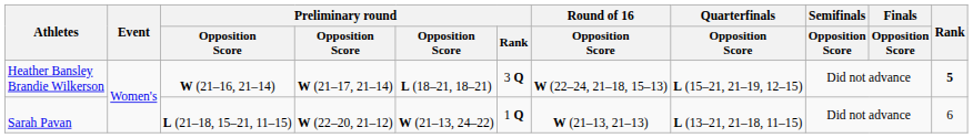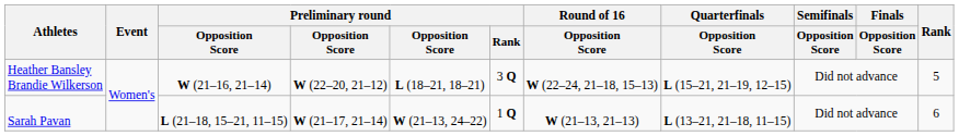Heather Bansley Brandie Wilkerson | column 4: W (21–17, 21–14) -> W (22–20, 21–12)
Heather Bansley Brandie Wilkerson | Rank: bold -> normal
Sarah Pavan | column 4: W (22–20, 21–12) -> W (21–17, 21–14)
